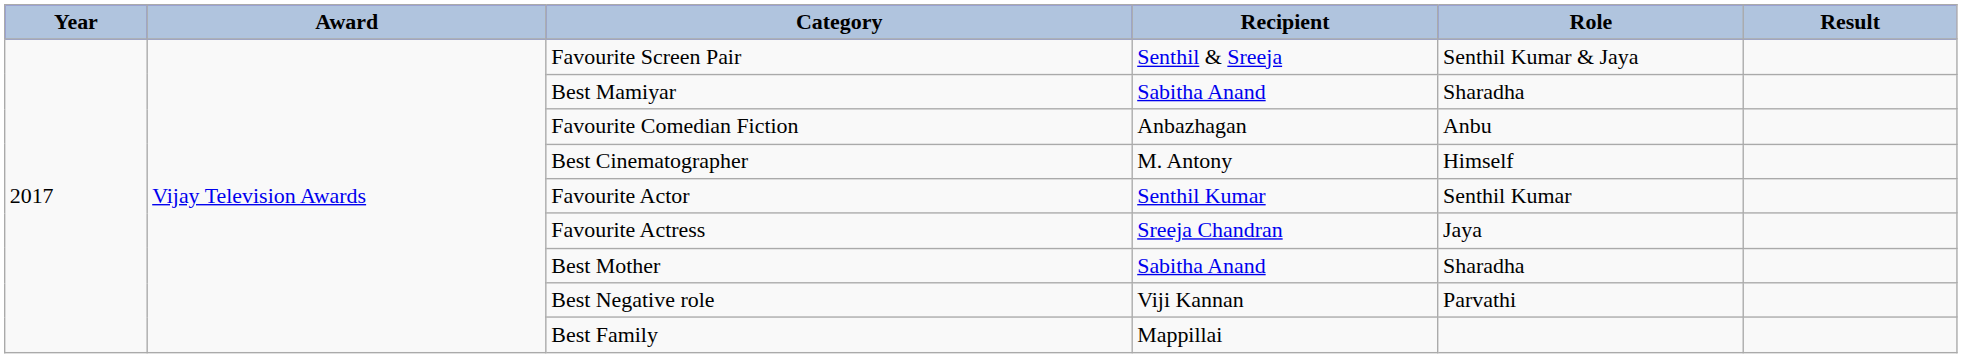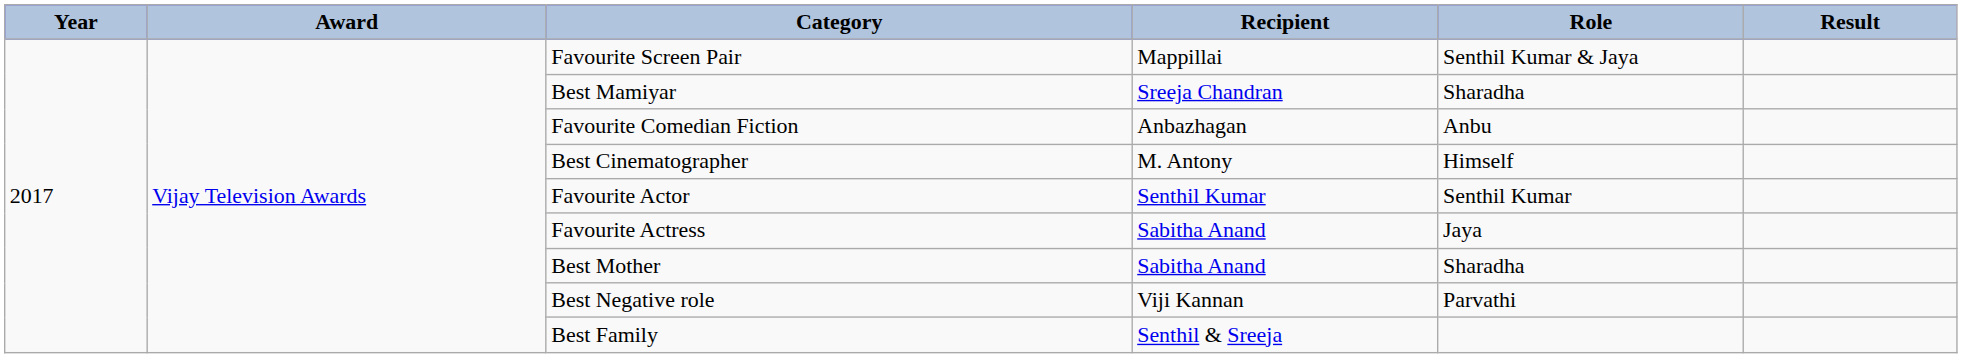Favourite Screen Pair | Recipient: Senthil & Sreeja -> Mappillai
Best Mamiyar | Recipient: Sabitha Anand -> Sreeja Chandran
Favourite Actress | Recipient: Sreeja Chandran -> Sabitha Anand
Best Family | Recipient: Mappillai -> Senthil & Sreeja
